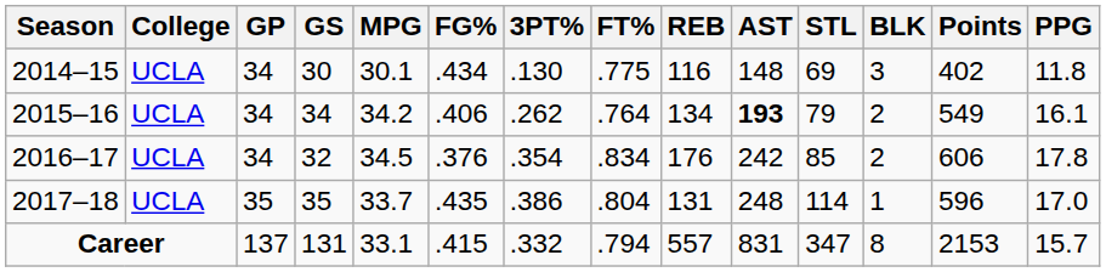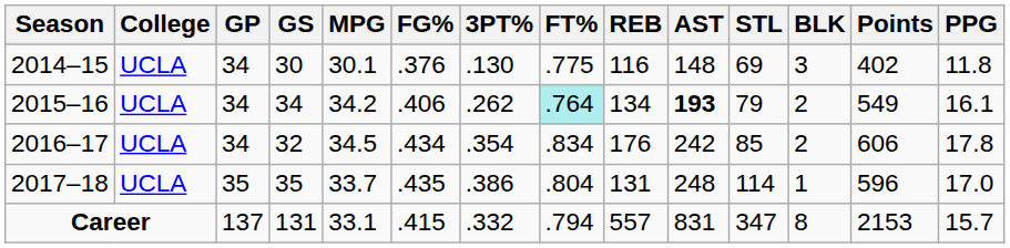2014–15 | FG%: .434 -> .376
2015–16 | FT%: no background -> paleturquoise background
2016–17 | FG%: .376 -> .434
